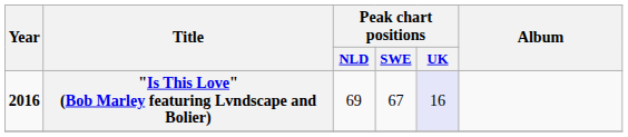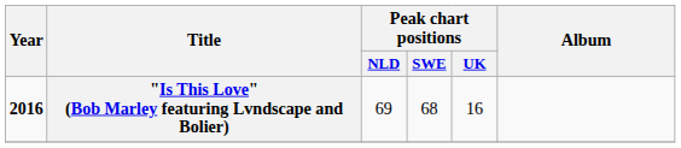"Is This Love" (Bob Marley featuring Lvndscape and Bolier) | Peak chart positions / SWE: 67 -> 68
"Is This Love" (Bob Marley featuring Lvndscape and Bolier) | Peak chart positions / UK: lavender background -> no background
